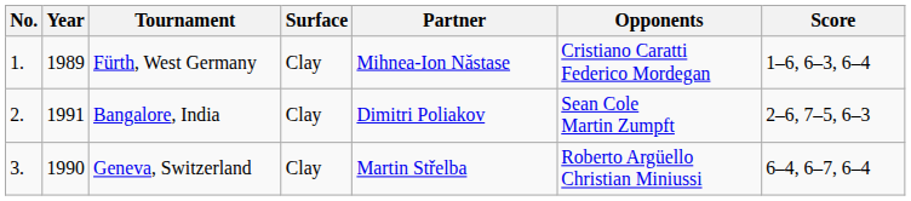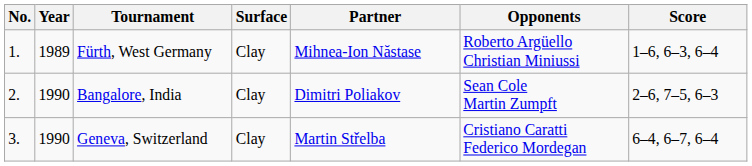Fürth, West Germany | Opponents: Cristiano Caratti Federico Mordegan -> Roberto Argüello Christian Miniussi
Bangalore, India | Year: 1991 -> 1990
Geneva, Switzerland | Opponents: Roberto Argüello Christian Miniussi -> Cristiano Caratti Federico Mordegan
